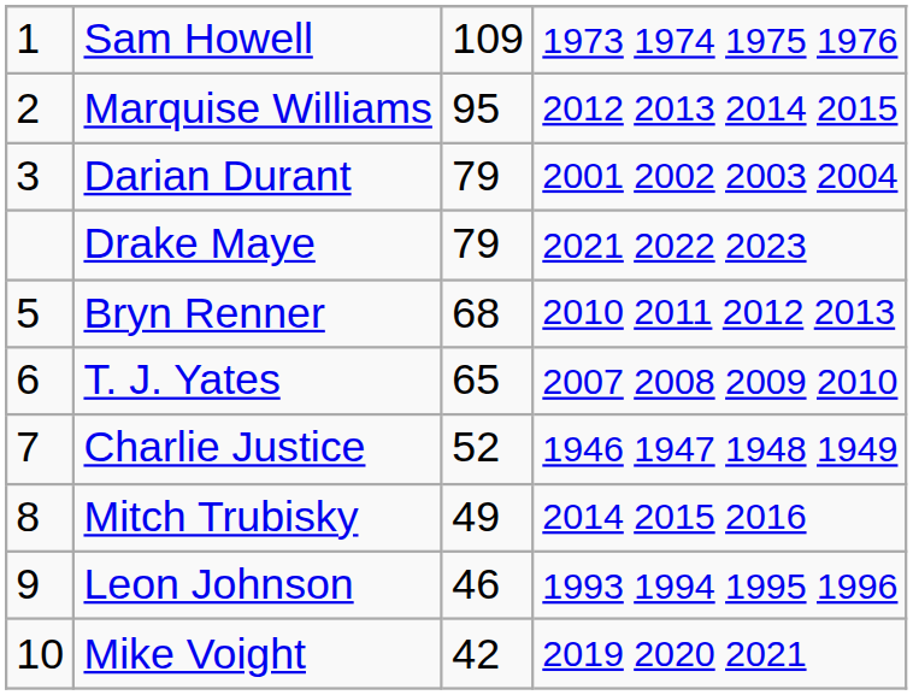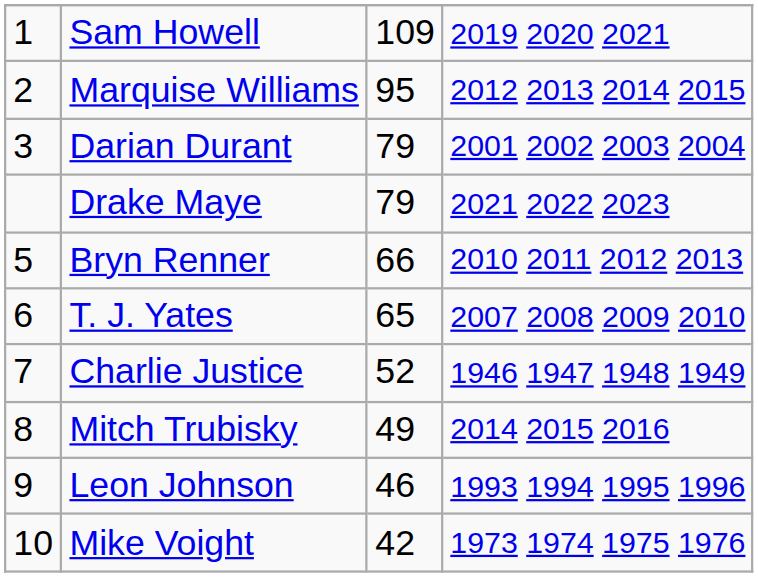Sam Howell | column 4: 1973 1974 1975 1976 -> 2019 2020 2021
Bryn Renner | column 3: 68 -> 66
Mike Voight | column 4: 2019 2020 2021 -> 1973 1974 1975 1976
